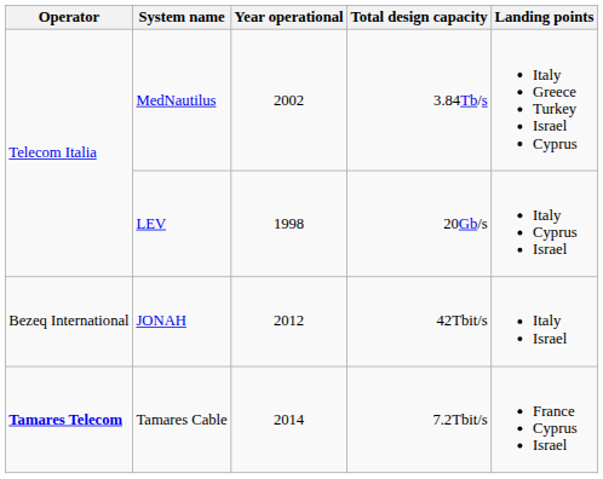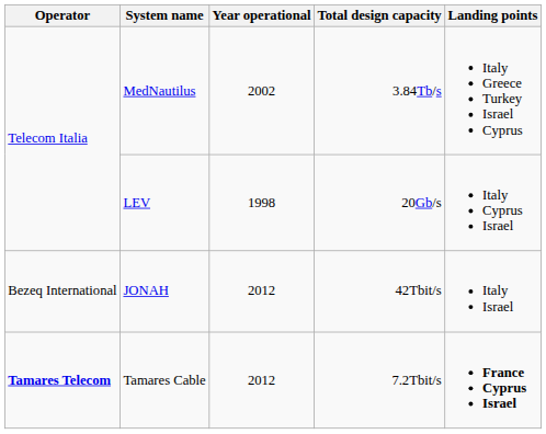Tamares Cable | Year operational: 2014 -> 2012
Tamares Cable | Landing points: normal -> bold
